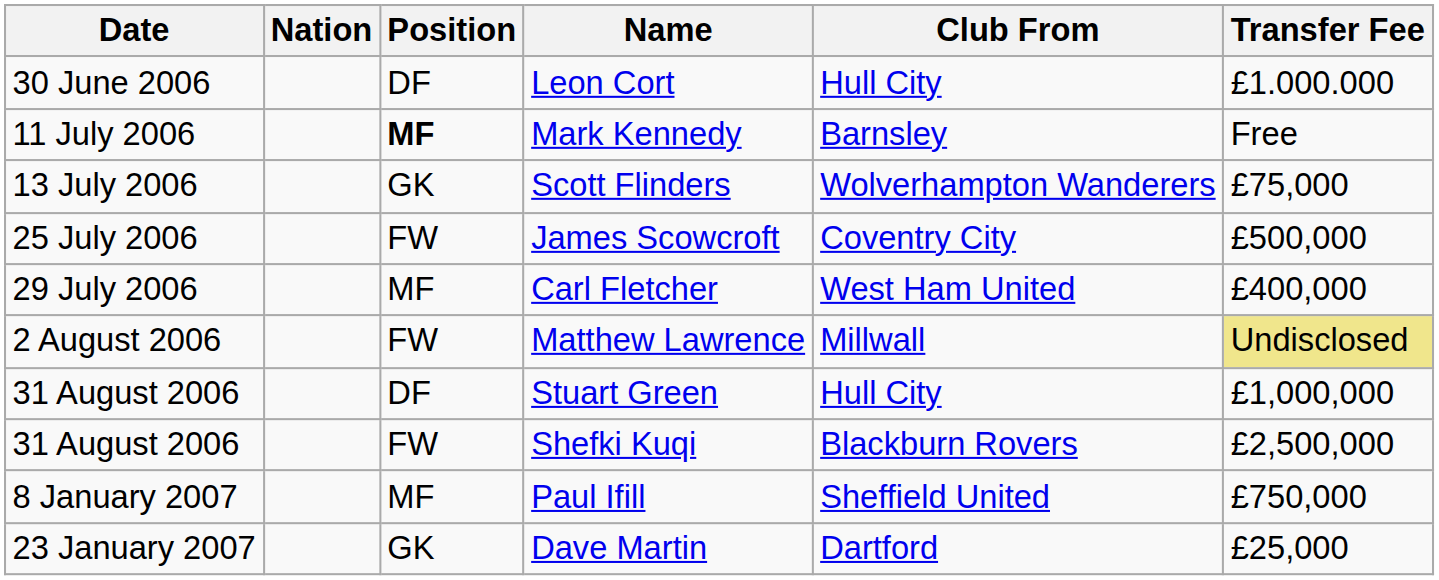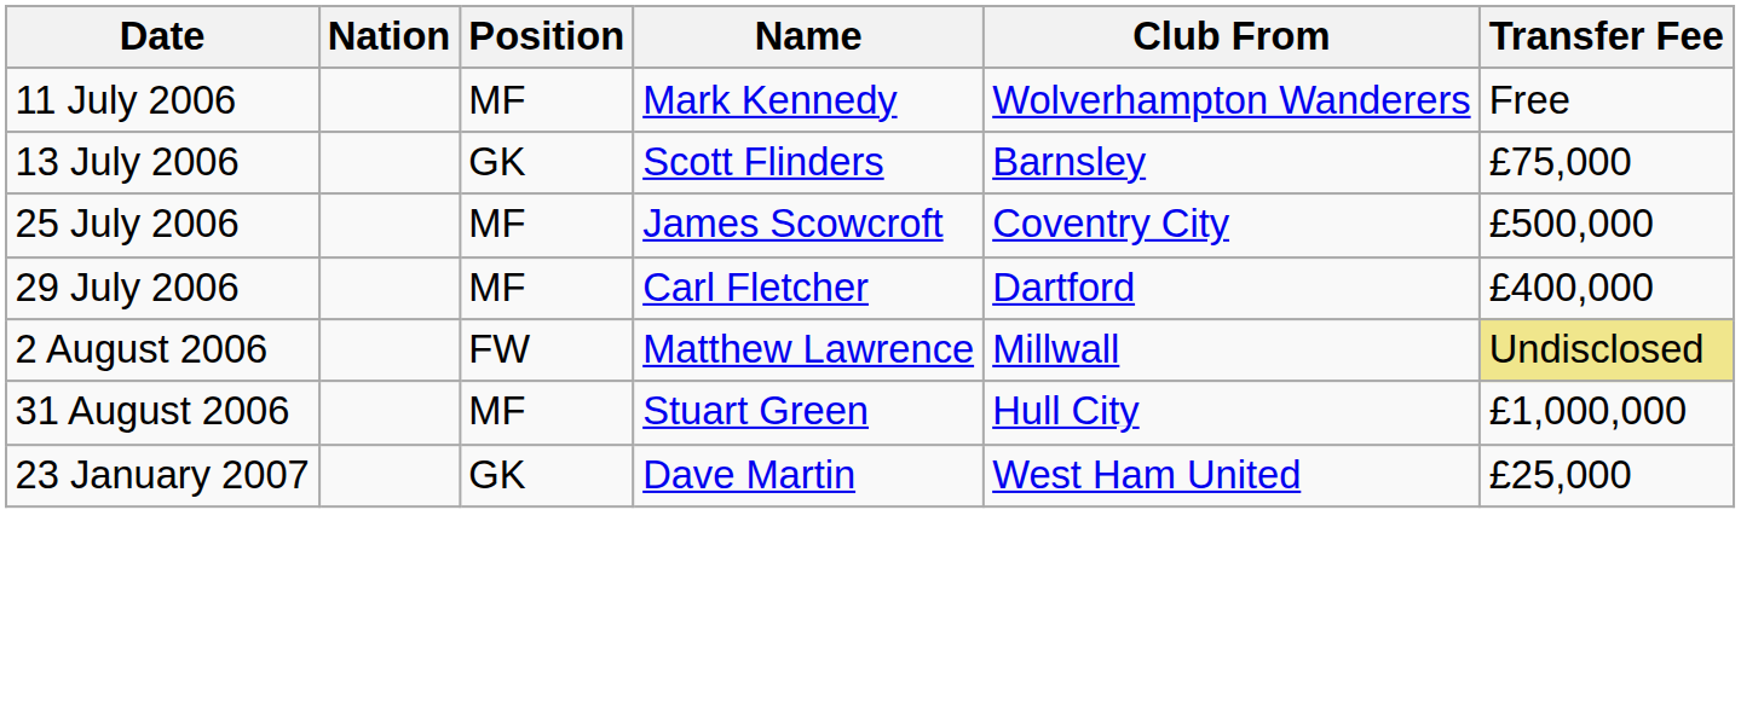- row: 30 June 2006 | DF | Leon Cort | Hull City | £1.000.000
Mark Kennedy | Position: bold -> normal
Mark Kennedy | Club From: Barnsley -> Wolverhampton Wanderers
Scott Flinders | Club From: Wolverhampton Wanderers -> Barnsley
James Scowcroft | Position: FW -> MF
Carl Fletcher | Club From: West Ham United -> Dartford
Stuart Green | Position: DF -> MF
- row: 31 August 2006 | FW | Shefki Kuqi | Blackburn Rovers | £2,500,000
- row: 8 January 2007 | MF | Paul Ifill | Sheffield United | £750,000
Dave Martin | Club From: Dartford -> West Ham United
